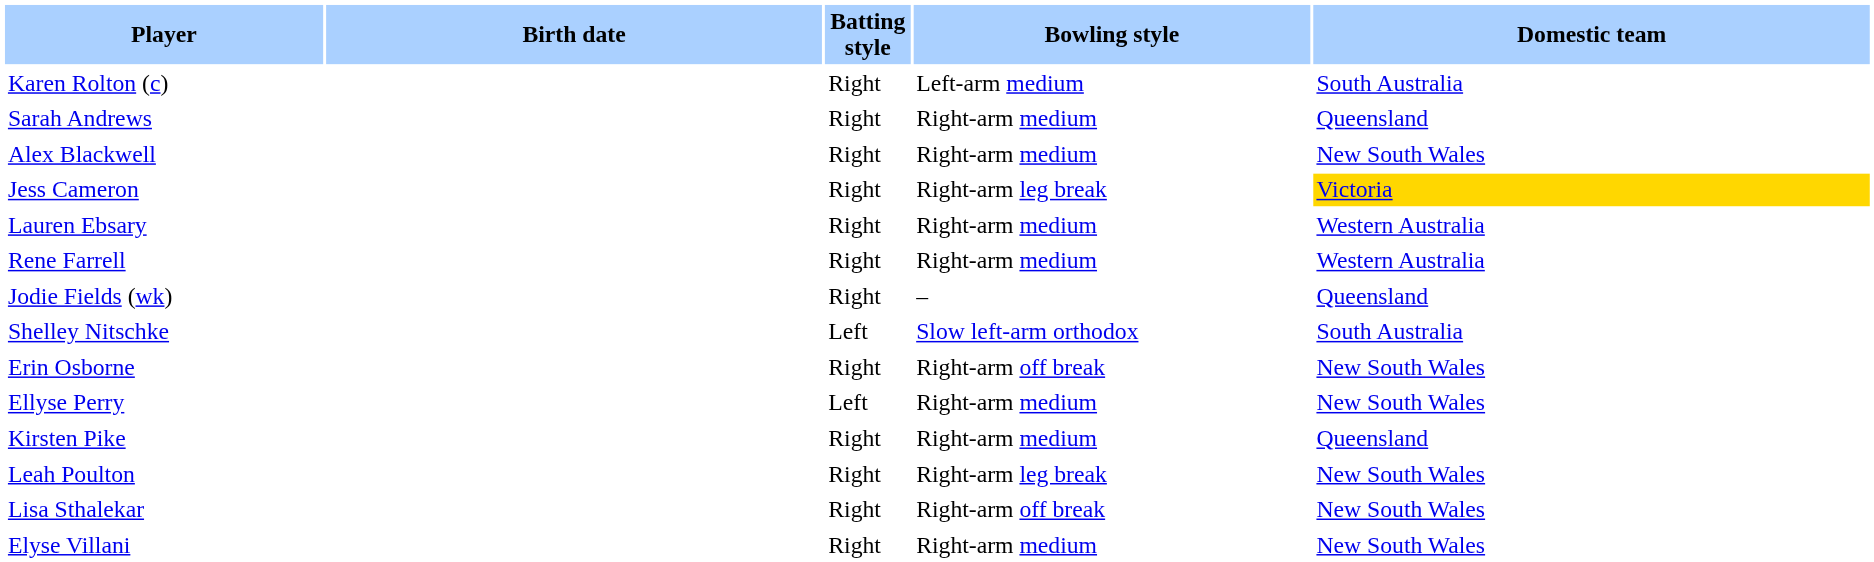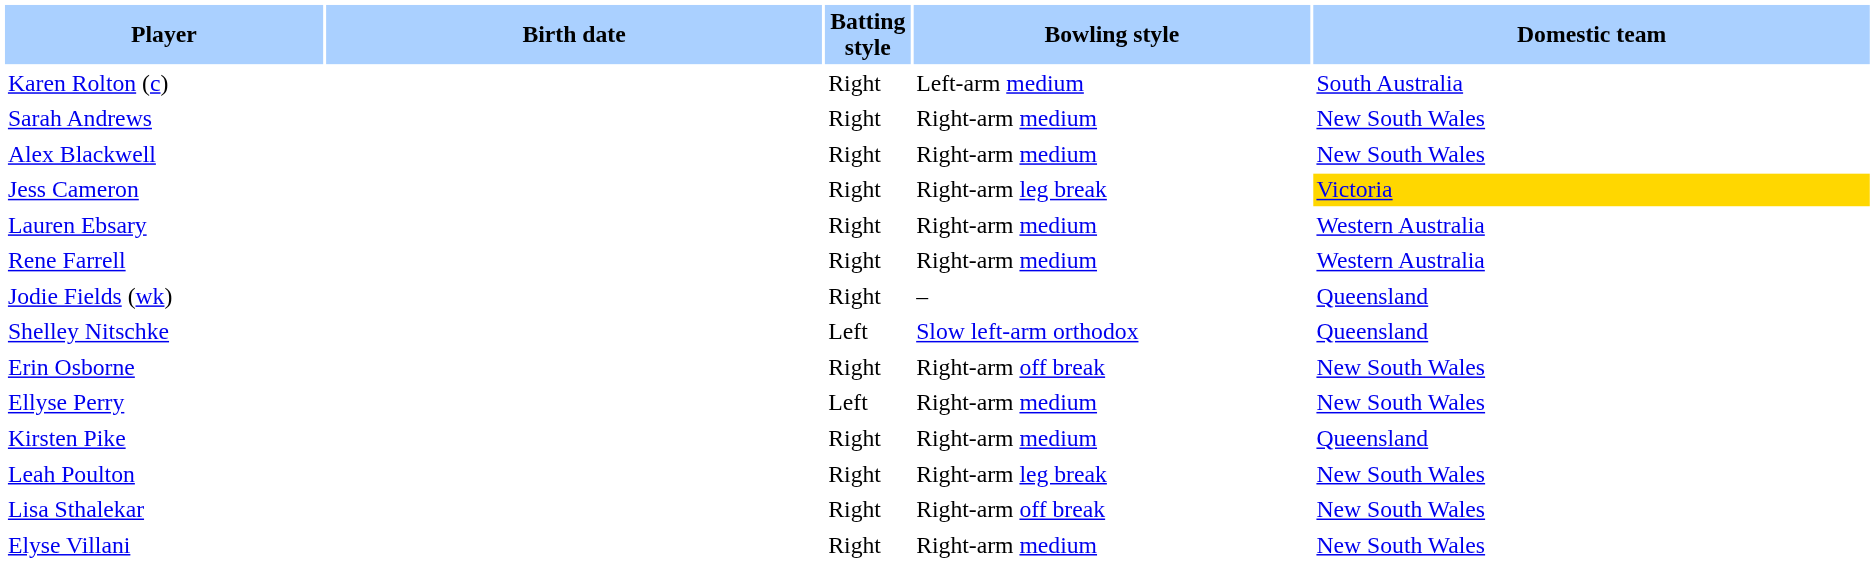Sarah Andrews | Domestic team: Queensland -> New South Wales
Shelley Nitschke | Domestic team: South Australia -> Queensland
